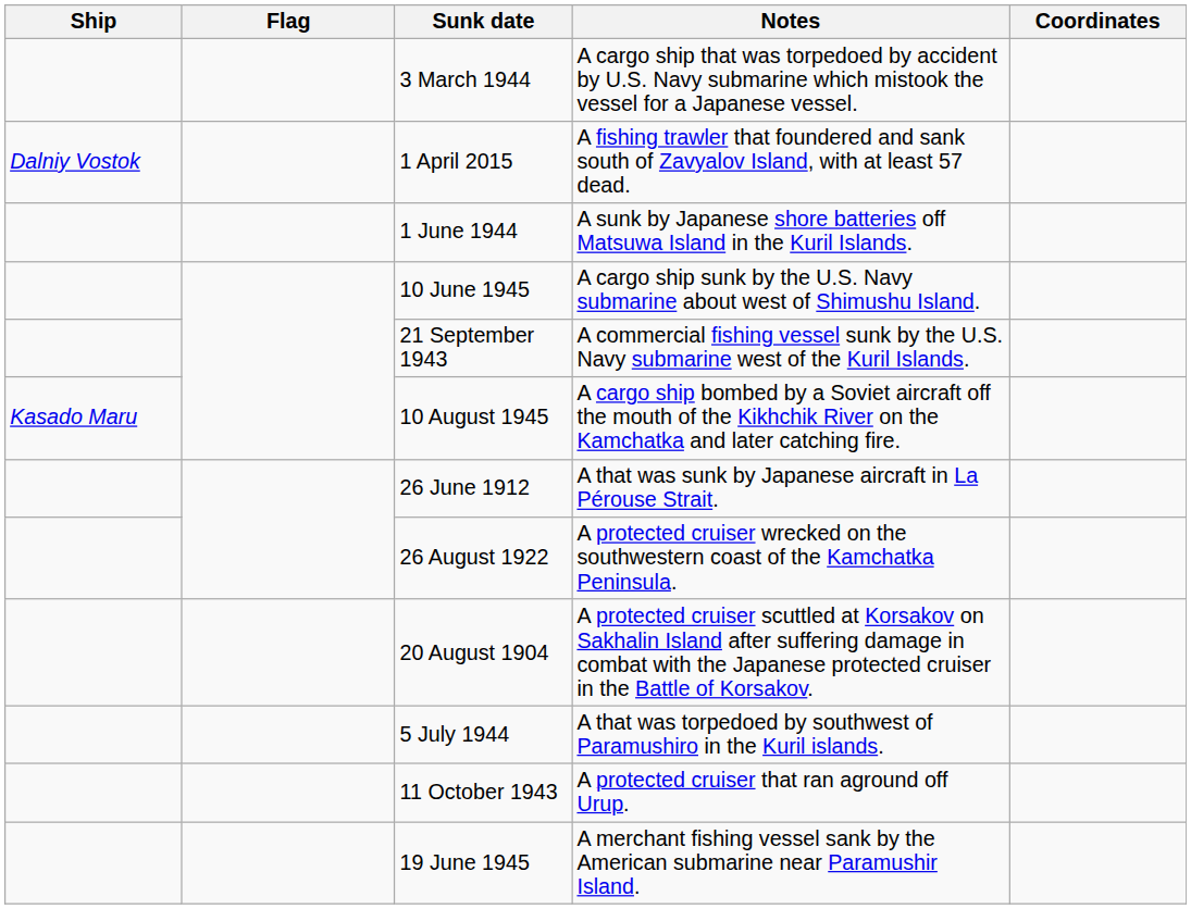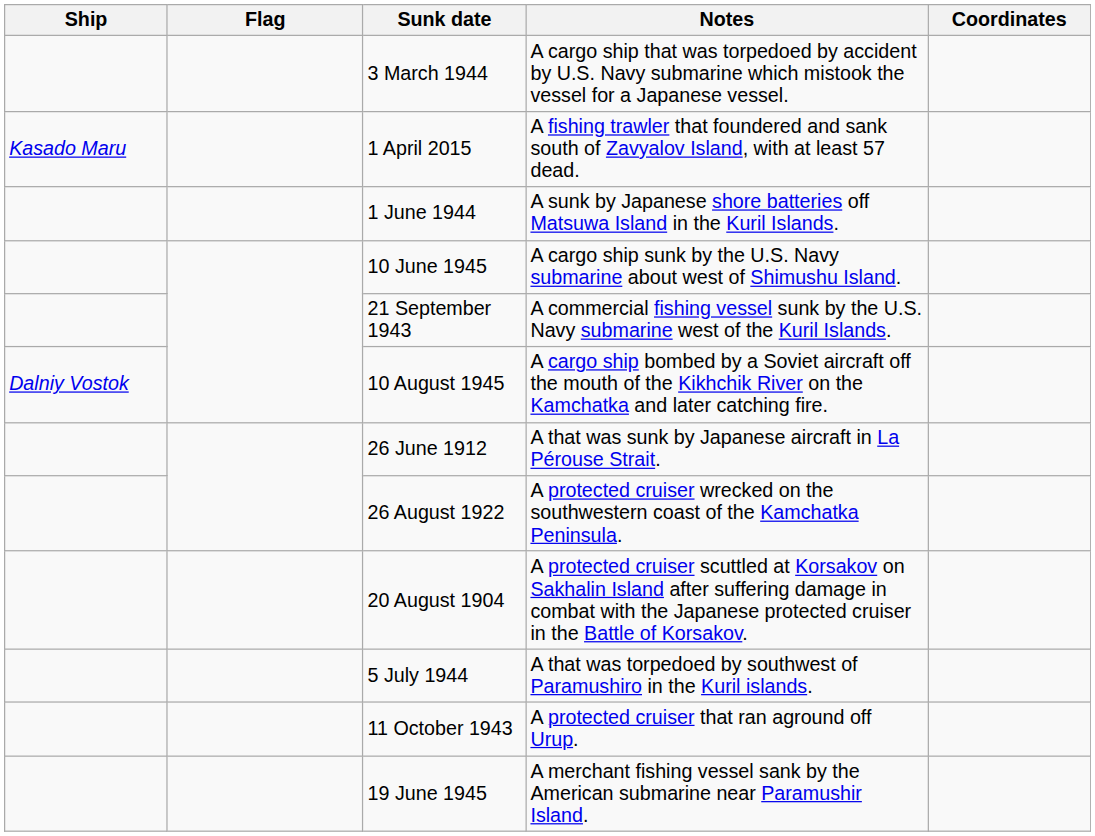1 April 2015 | Ship: Dalniy Vostok -> Kasado Maru
10 August 1945 | Ship: Kasado Maru -> Dalniy Vostok
